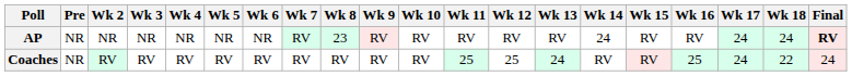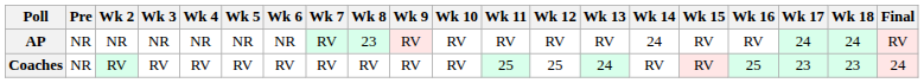AP | Final: bold -> normal
Coaches | Wk 17: 24 -> 23
Coaches | Wk 18: 22 -> 23
